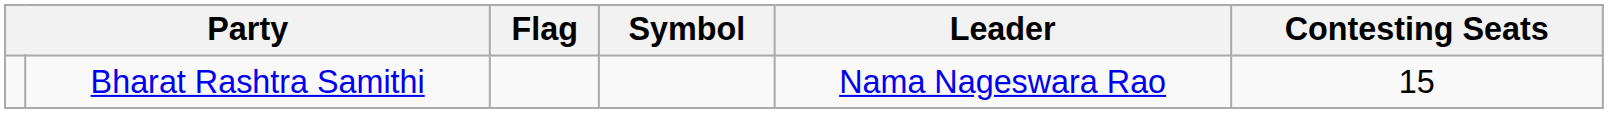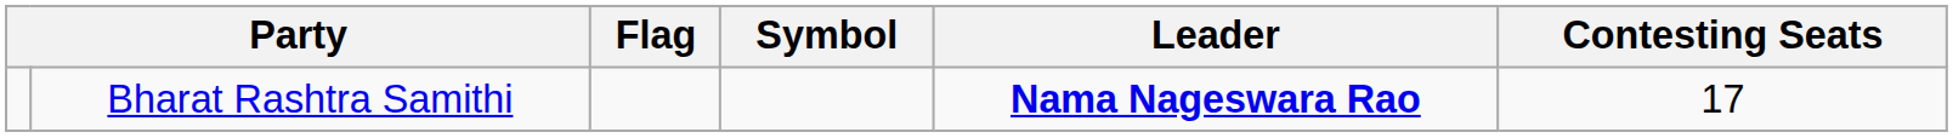Bharat Rashtra Samithi | Leader: normal -> bold
Bharat Rashtra Samithi | Contesting Seats: 15 -> 17
